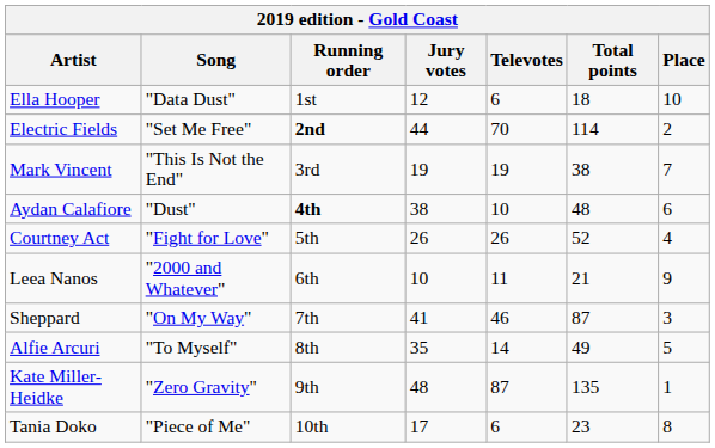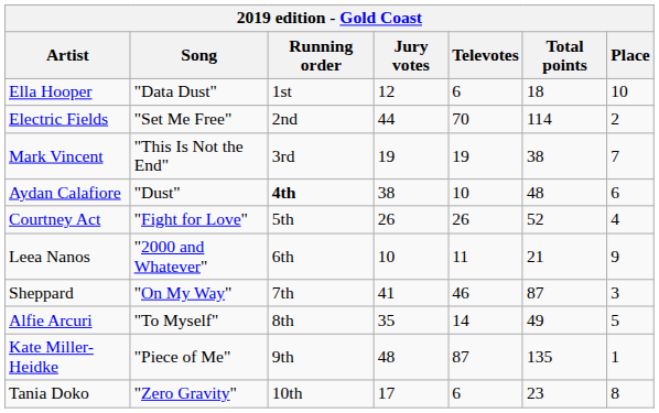Electric Fields | Running order: bold -> normal
Kate Miller-Heidke | Song: "Zero Gravity" -> "Piece of Me"
Tania Doko | Song: "Piece of Me" -> "Zero Gravity"
